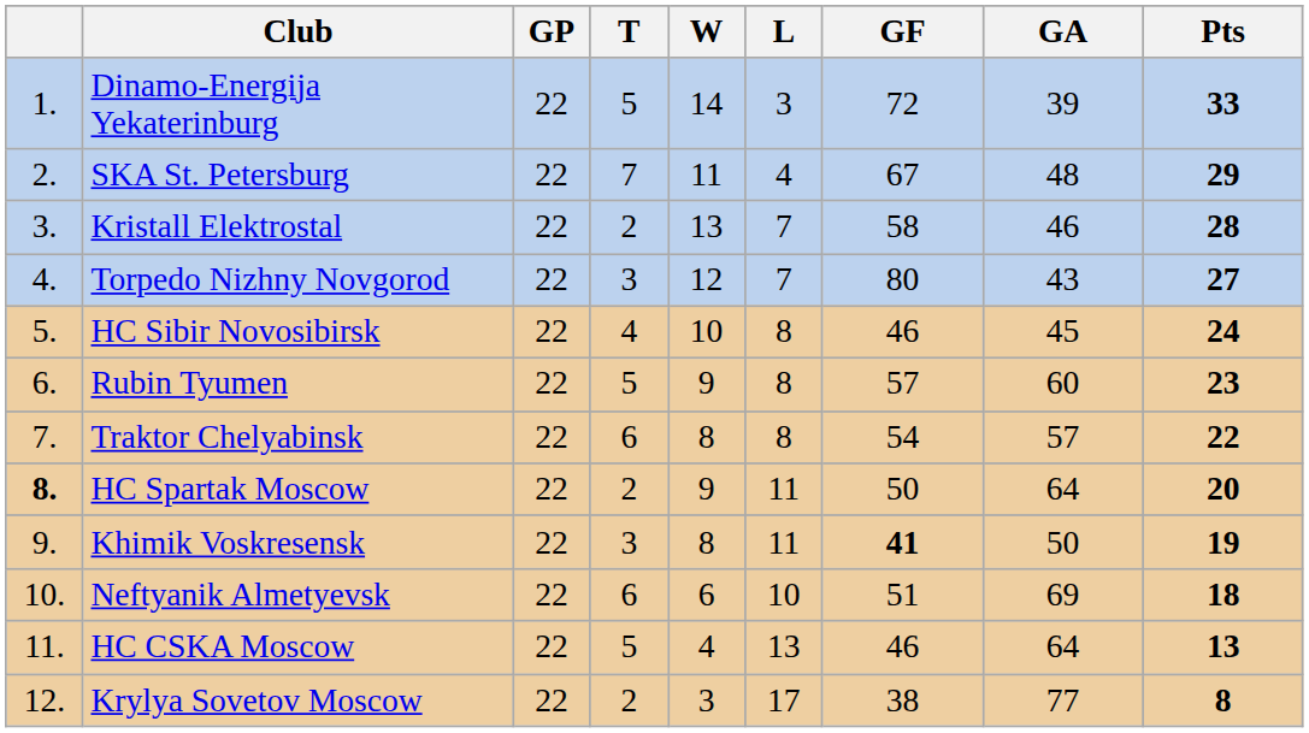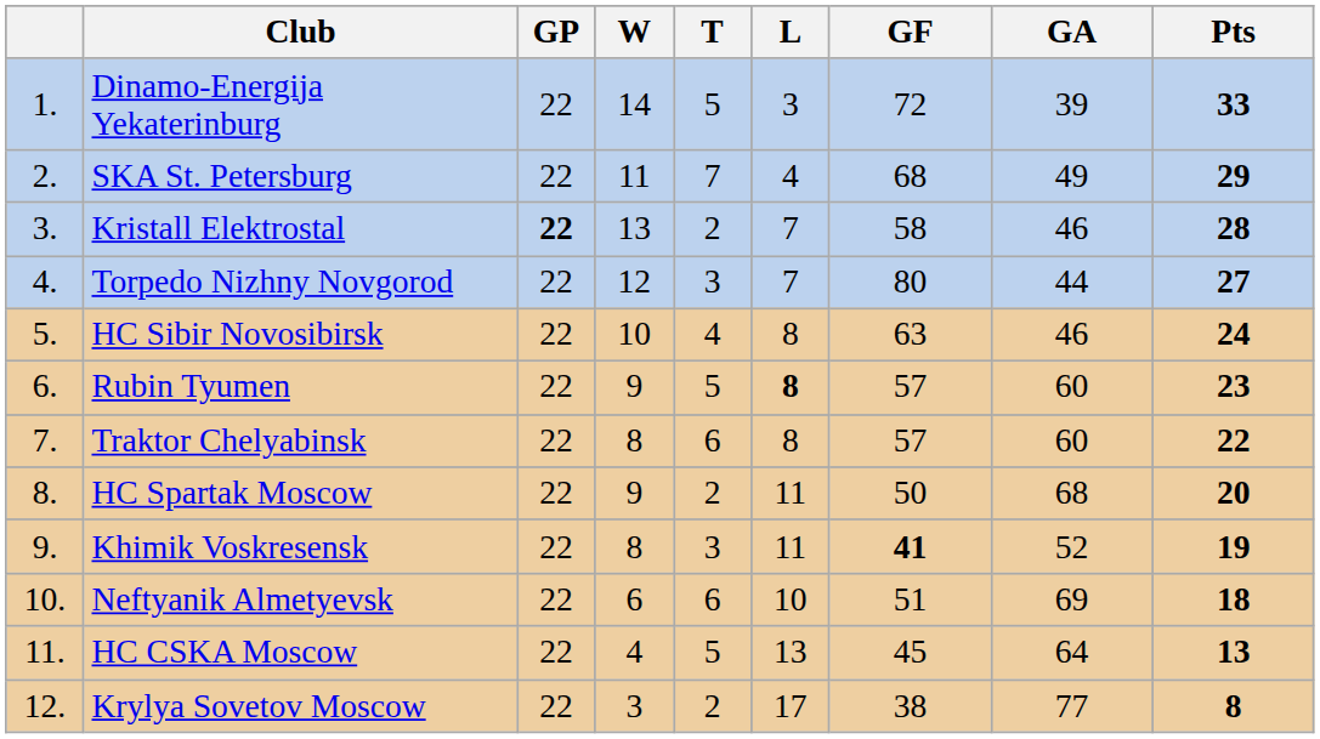columns swapped: W <-> T
SKA St. Petersburg | GF: 67 -> 68
SKA St. Petersburg | GA: 48 -> 49
Kristall Elektrostal | GP: normal -> bold
Torpedo Nizhny Novgorod | GA: 43 -> 44
HC Sibir Novosibirsk | GF: 46 -> 63
HC Sibir Novosibirsk | GA: 45 -> 46
Rubin Tyumen | L: normal -> bold
Traktor Chelyabinsk | GF: 54 -> 57
Traktor Chelyabinsk | GA: 57 -> 60
HC Spartak Moscow | column 1: bold -> normal
HC Spartak Moscow | GA: 64 -> 68
Khimik Voskresensk | GA: 50 -> 52
HC CSKA Moscow | GF: 46 -> 45
